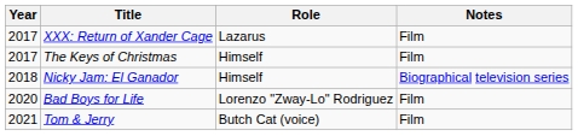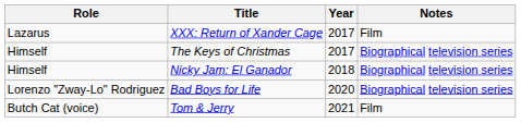columns swapped: Year <-> Role
The Keys of Christmas | Notes: Film -> Biographical television series
Bad Boys for Life | Notes: Film -> Biographical television series
